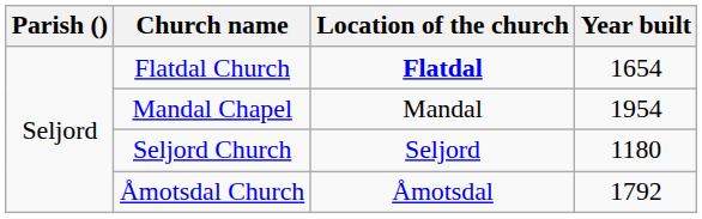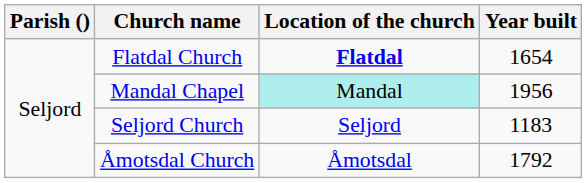Mandal Chapel | Location of the church: no background -> paleturquoise background
Mandal Chapel | Year built: 1954 -> 1956
Seljord Church | Year built: 1180 -> 1183
